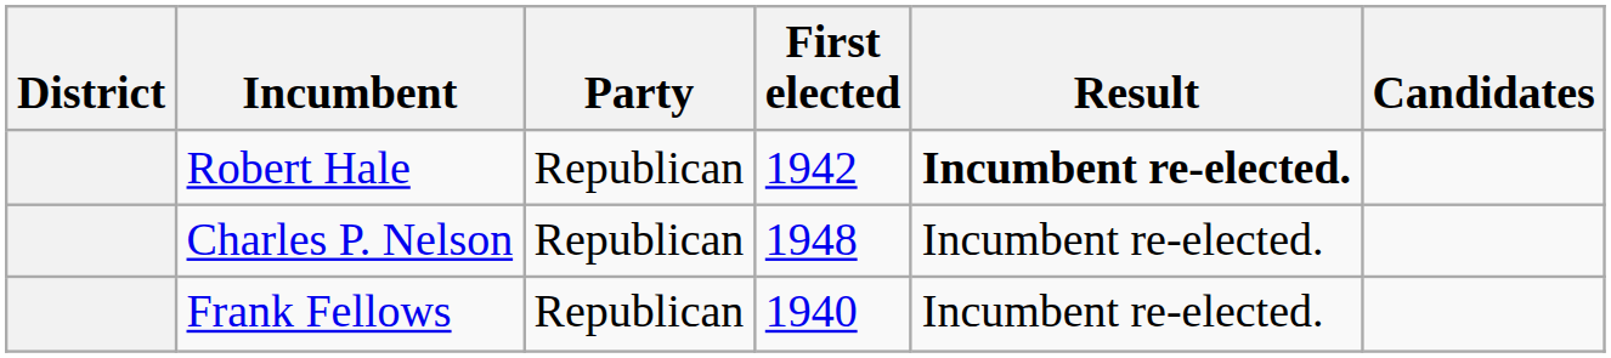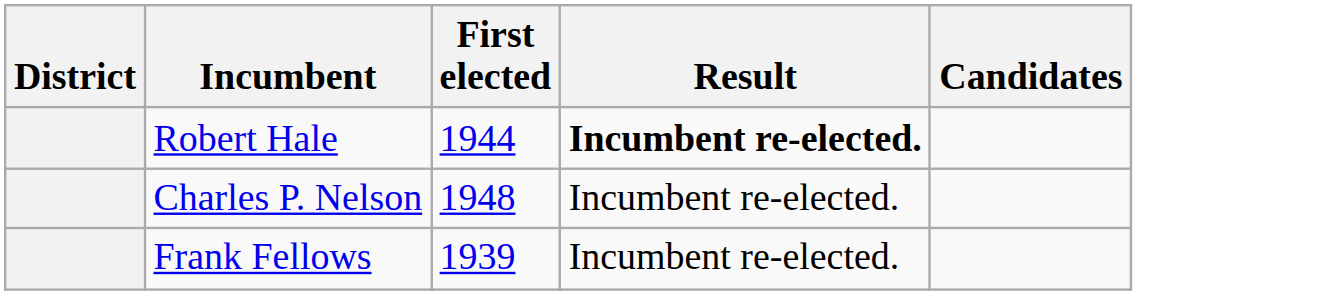- column: Party | Republican | Republican | Republican
Robert Hale | First elected: 1942 -> 1944
Frank Fellows | First elected: 1940 -> 1939
